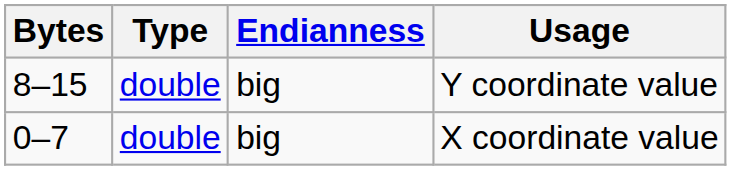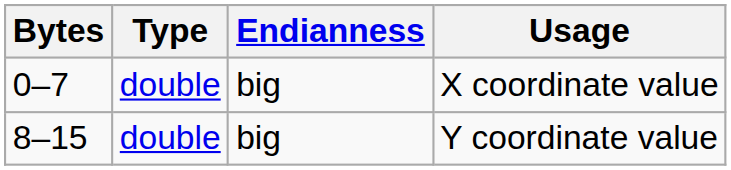rows swapped: X coordinate value <-> Y coordinate value
